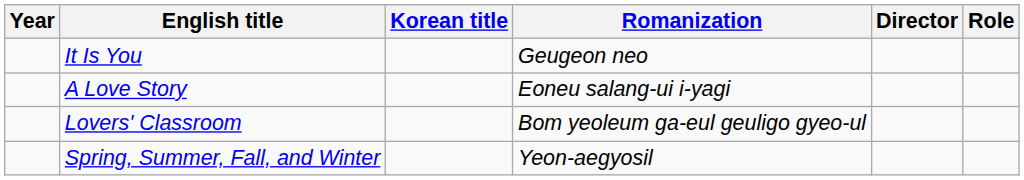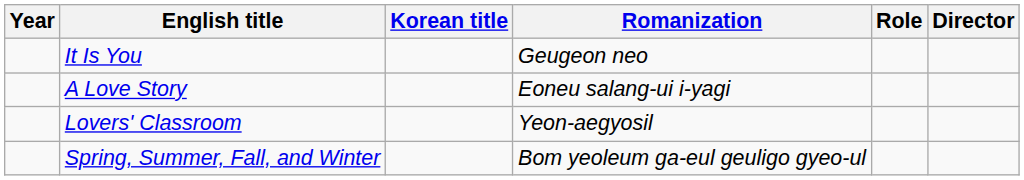columns swapped: Role <-> Director
Lovers' Classroom | Romanization: Bom yeoleum ga-eul geuligo gyeo-ul -> Yeon-aegyosil
Spring, Summer, Fall, and Winter | Romanization: Yeon-aegyosil -> Bom yeoleum ga-eul geuligo gyeo-ul
